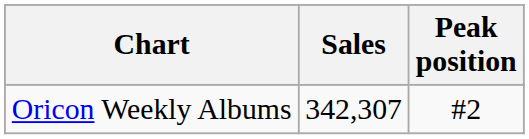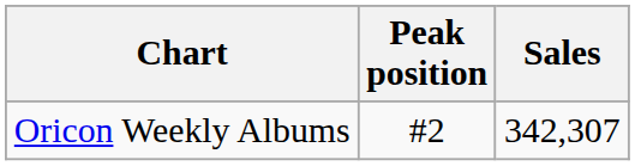columns swapped: Peak position <-> Sales
